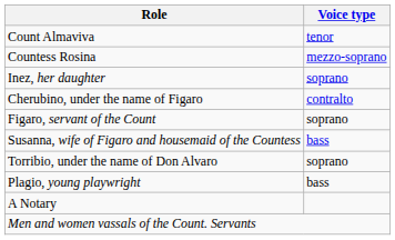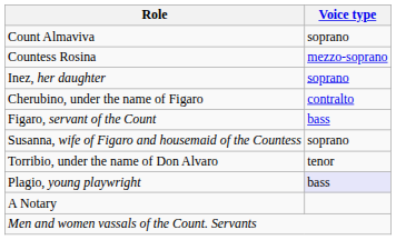Count Almaviva | Voice type: tenor -> soprano
Figaro, servant of the Count | Voice type: soprano -> bass
Susanna, wife of Figaro and housemaid of the Countess | Voice type: bass -> soprano
Torribio, under the name of Don Alvaro | Voice type: soprano -> tenor
Plagio, young playwright | Voice type: no background -> lavender background
